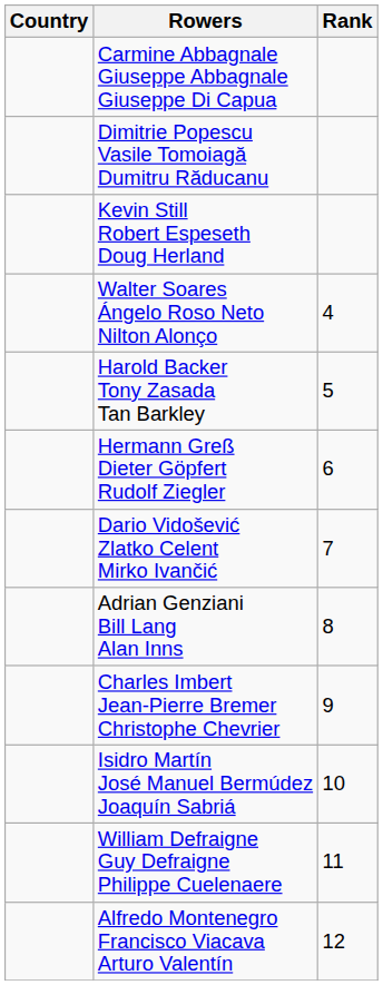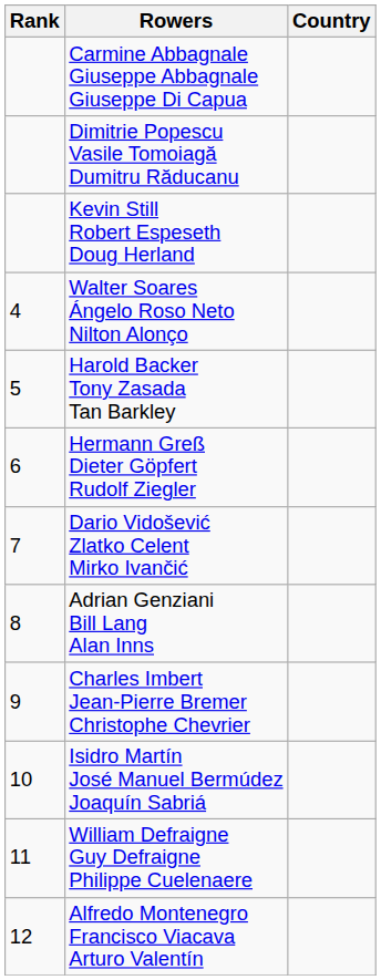columns swapped: Rank <-> Country
